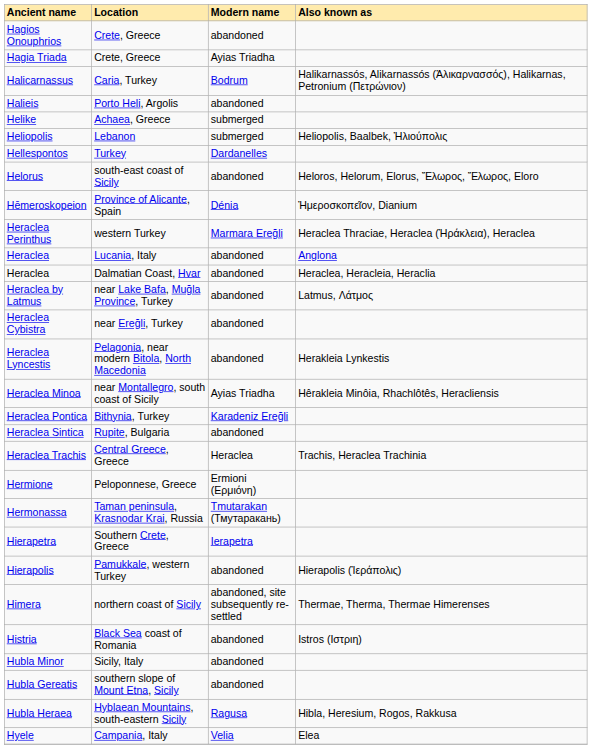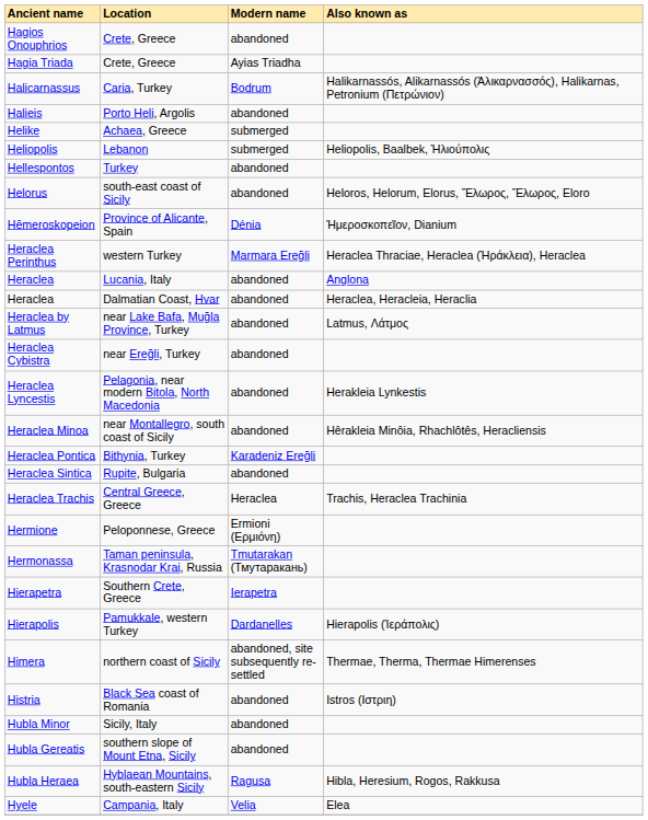Hellespontos | Modern name: Dardanelles -> abandoned
Heraclea Minoa | Modern name: Ayias Triadha -> abandoned
Hierapolis | Modern name: abandoned -> Dardanelles
